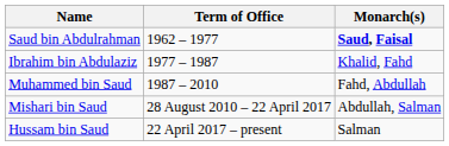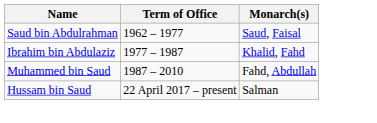Saud bin Abdulrahman | Monarch(s): bold -> normal
- row: Mishari bin Saud | 28 August 2010 – 22 April 2017 | Abdullah, Salman
